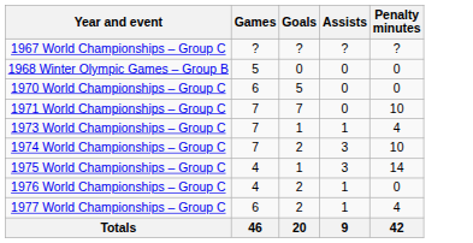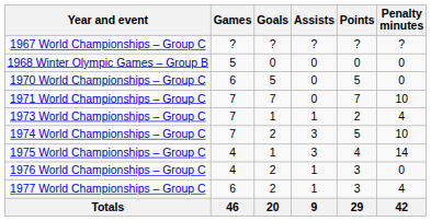+ column: Points | ? | 0 | 5 | 7 | 2 | 5 | 4 | 3 | 3 | 29
